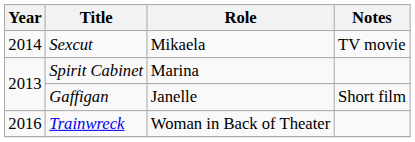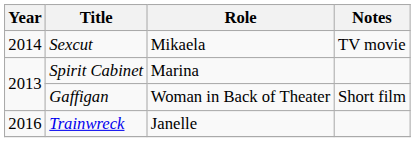Gaffigan | Role: Janelle -> Woman in Back of Theater
Trainwreck | Role: Woman in Back of Theater -> Janelle
